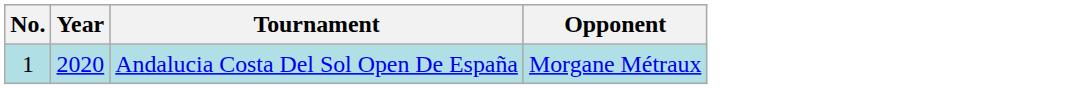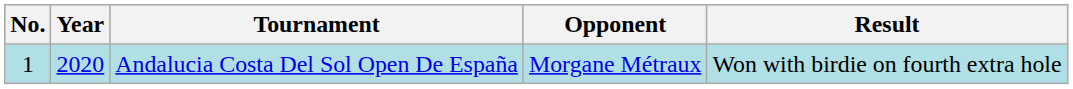+ column: Result | Won with birdie on fourth extra hole
